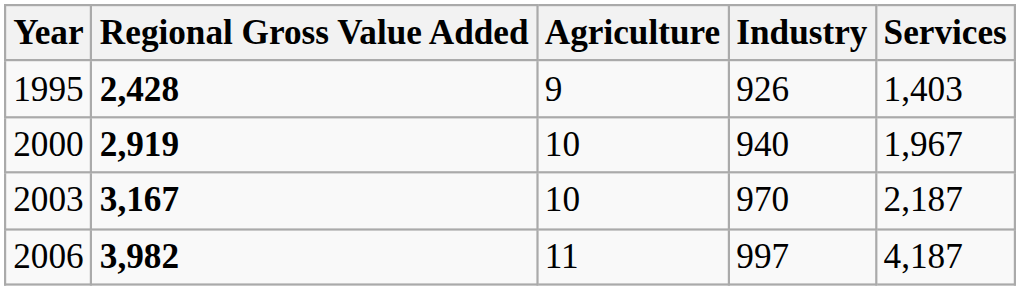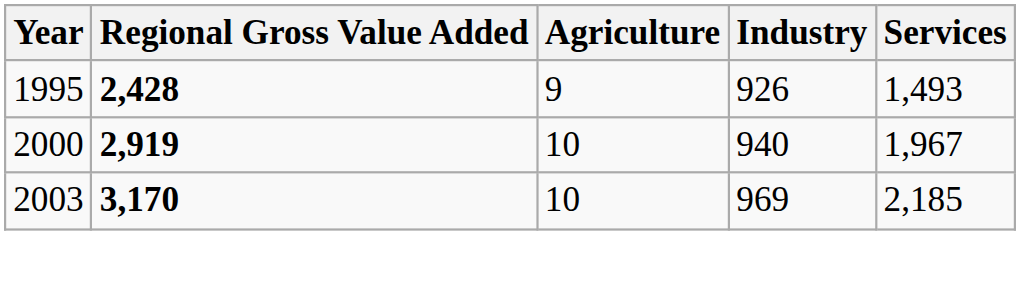1995 | Services: 1,403 -> 1,493
2003 | Regional Gross Value Added: 3,167 -> 3,170
2003 | Industry: 970 -> 969
2003 | Services: 2,187 -> 2,185
- row: 2006 | 3,982 | 11 | 997 | 4,187
